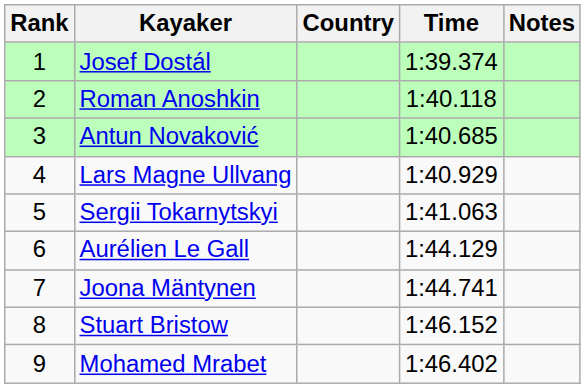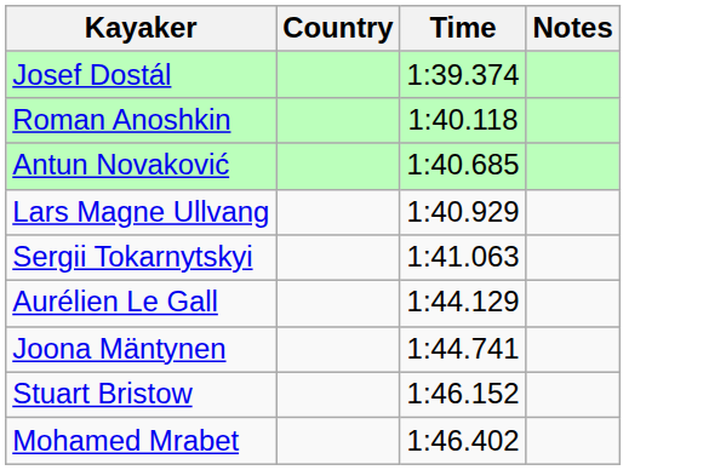- column: Rank | 1 | 2 | 3 | 4 | 5 | 6 | 7 | 8 | 9
